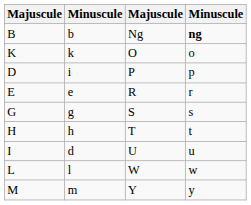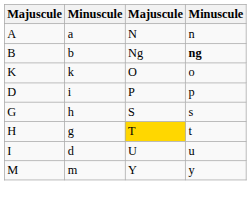+ row: A | a | N | n
- row: E | e | R | r
G | column 2: g -> h
H | column 2: h -> g
H | column 3: no background -> gold background
- row: L | l | W | w
